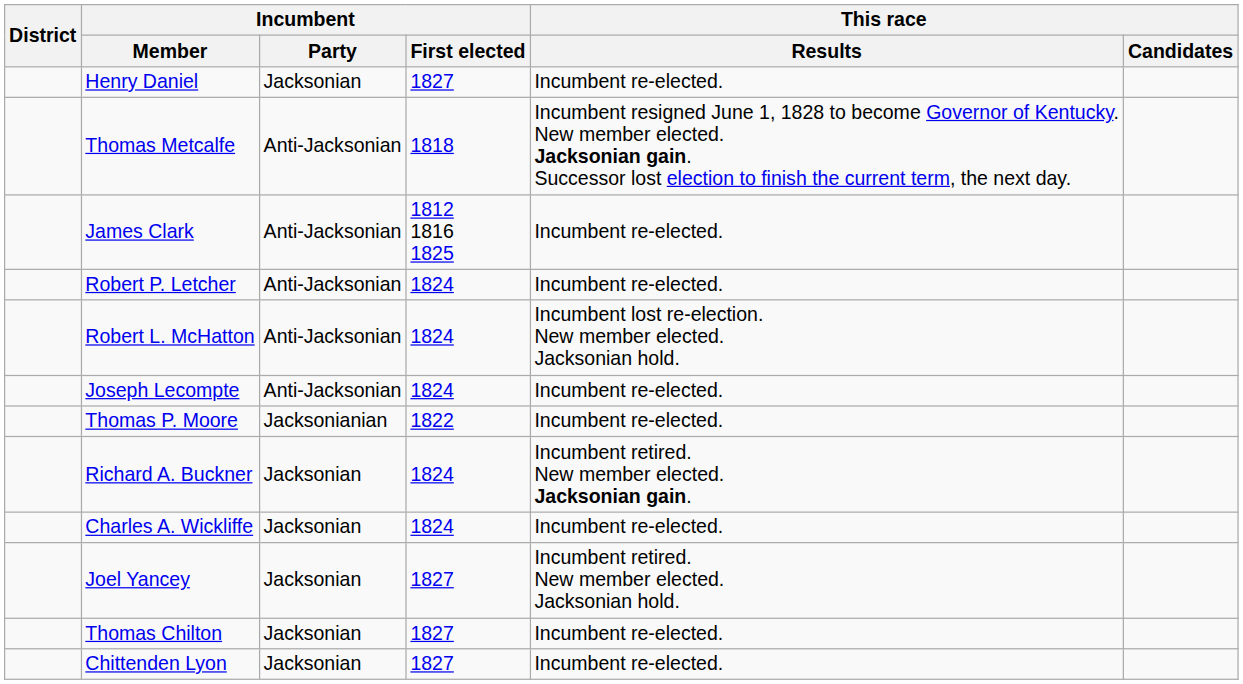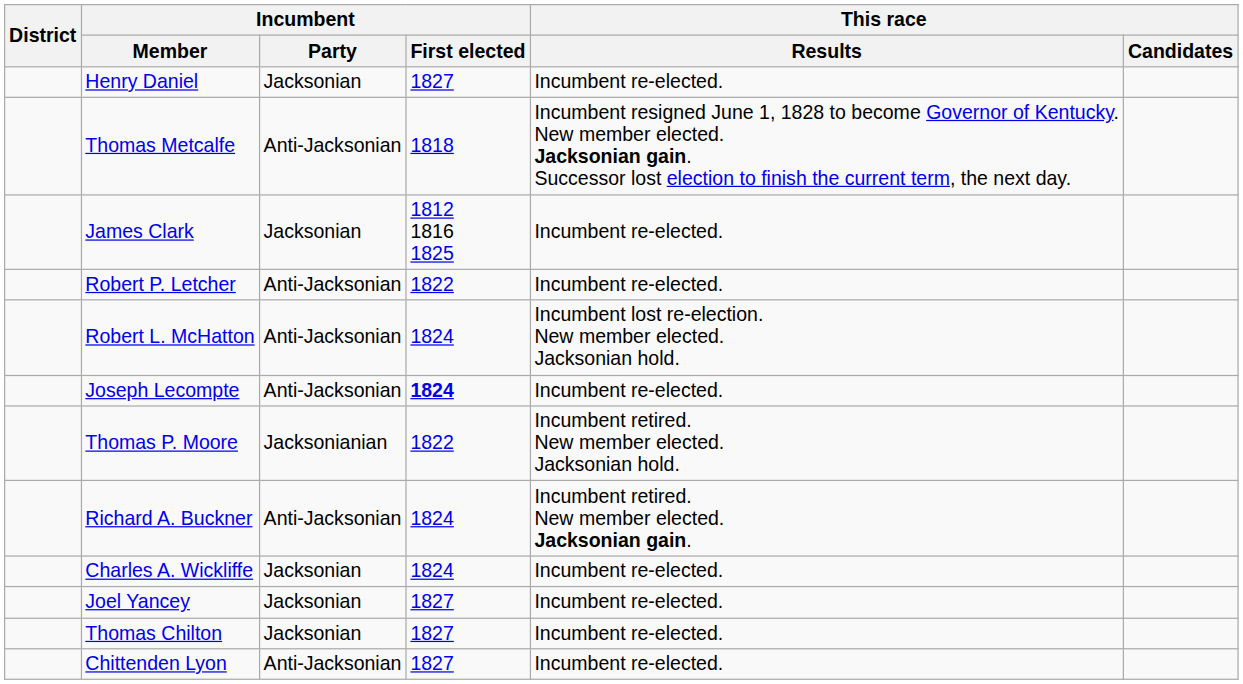James Clark | Incumbent / Party: Anti-Jacksonian -> Jacksonian
Robert P. Letcher | Incumbent / First elected: 1824 -> 1822
Joseph Lecompte | Incumbent / First elected: normal -> bold
Thomas P. Moore | This race / Results: Incumbent re-elected. -> Incumbent retired. New member elected. Jacksonian hold.
Richard A. Buckner | Incumbent / Party: Jacksonian -> Anti-Jacksonian
Joel Yancey | This race / Results: Incumbent retired. New member elected. Jacksonian hold. -> Incumbent re-elected.
Chittenden Lyon | Incumbent / Party: Jacksonian -> Anti-Jacksonian
